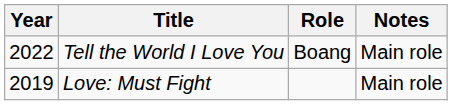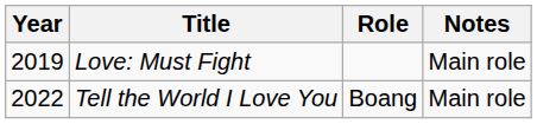rows swapped: Love: Must Fight <-> Tell the World I Love You
